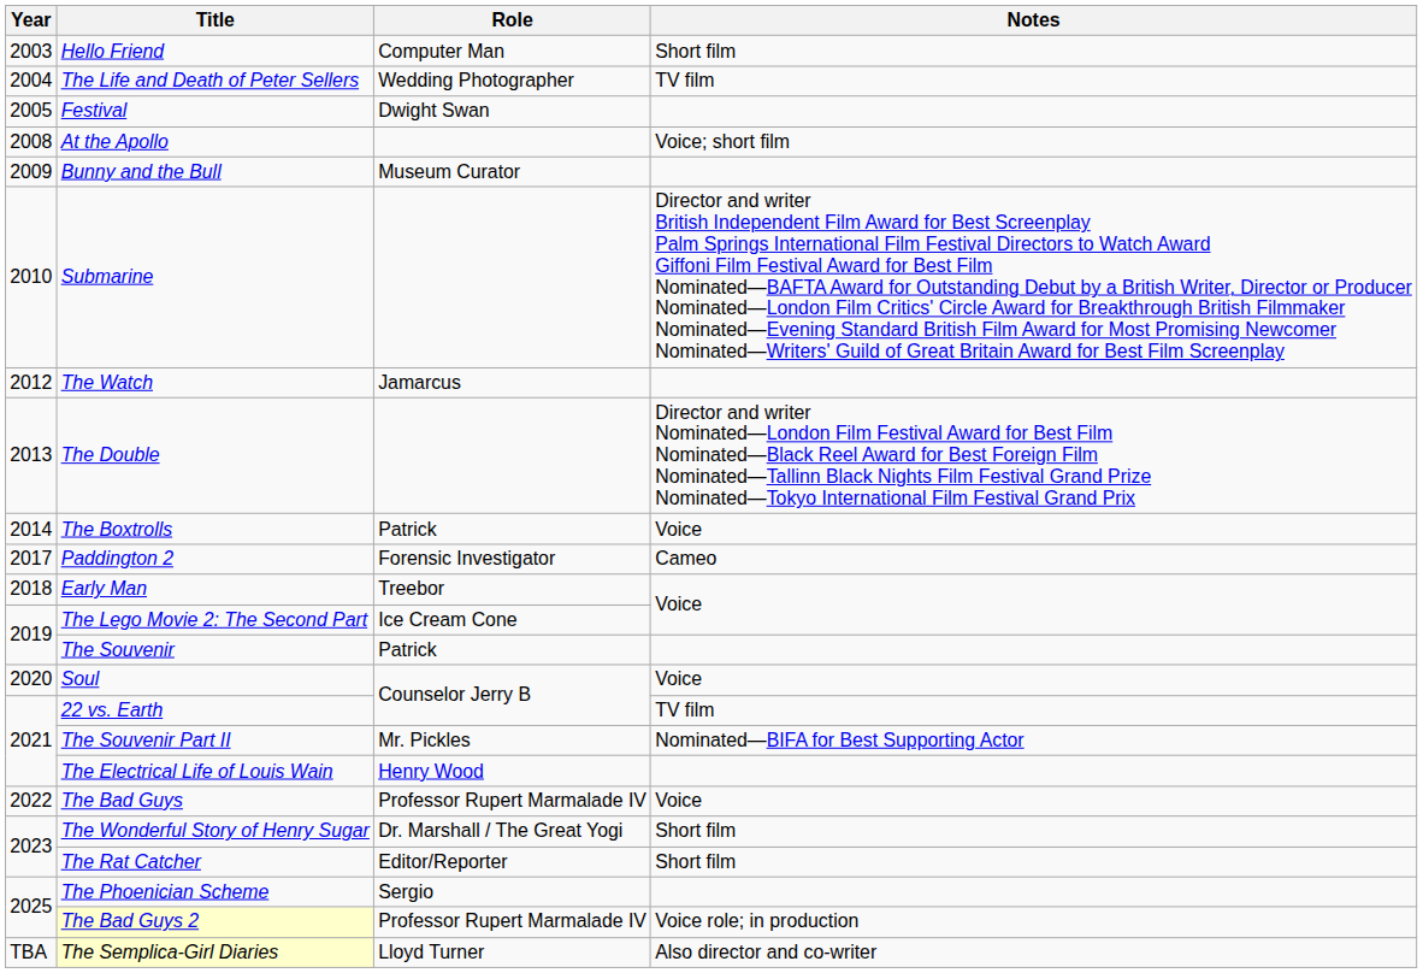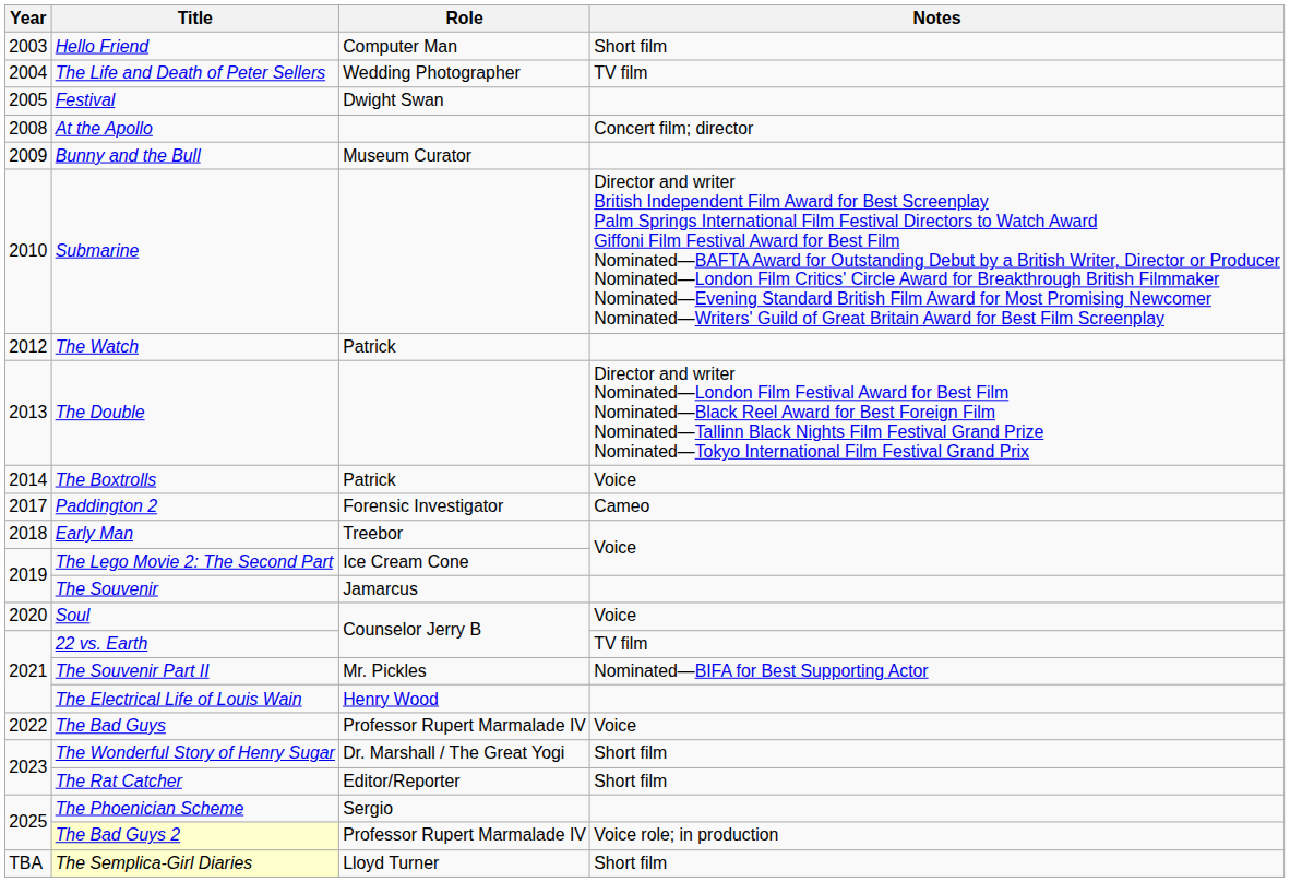At the Apollo | Notes: Voice; short film -> Concert film; director
The Watch | Role: Jamarcus -> Patrick
The Souvenir | Role: Patrick -> Jamarcus
The Semplica-Girl Diaries | Notes: Also director and co-writer -> Short film
